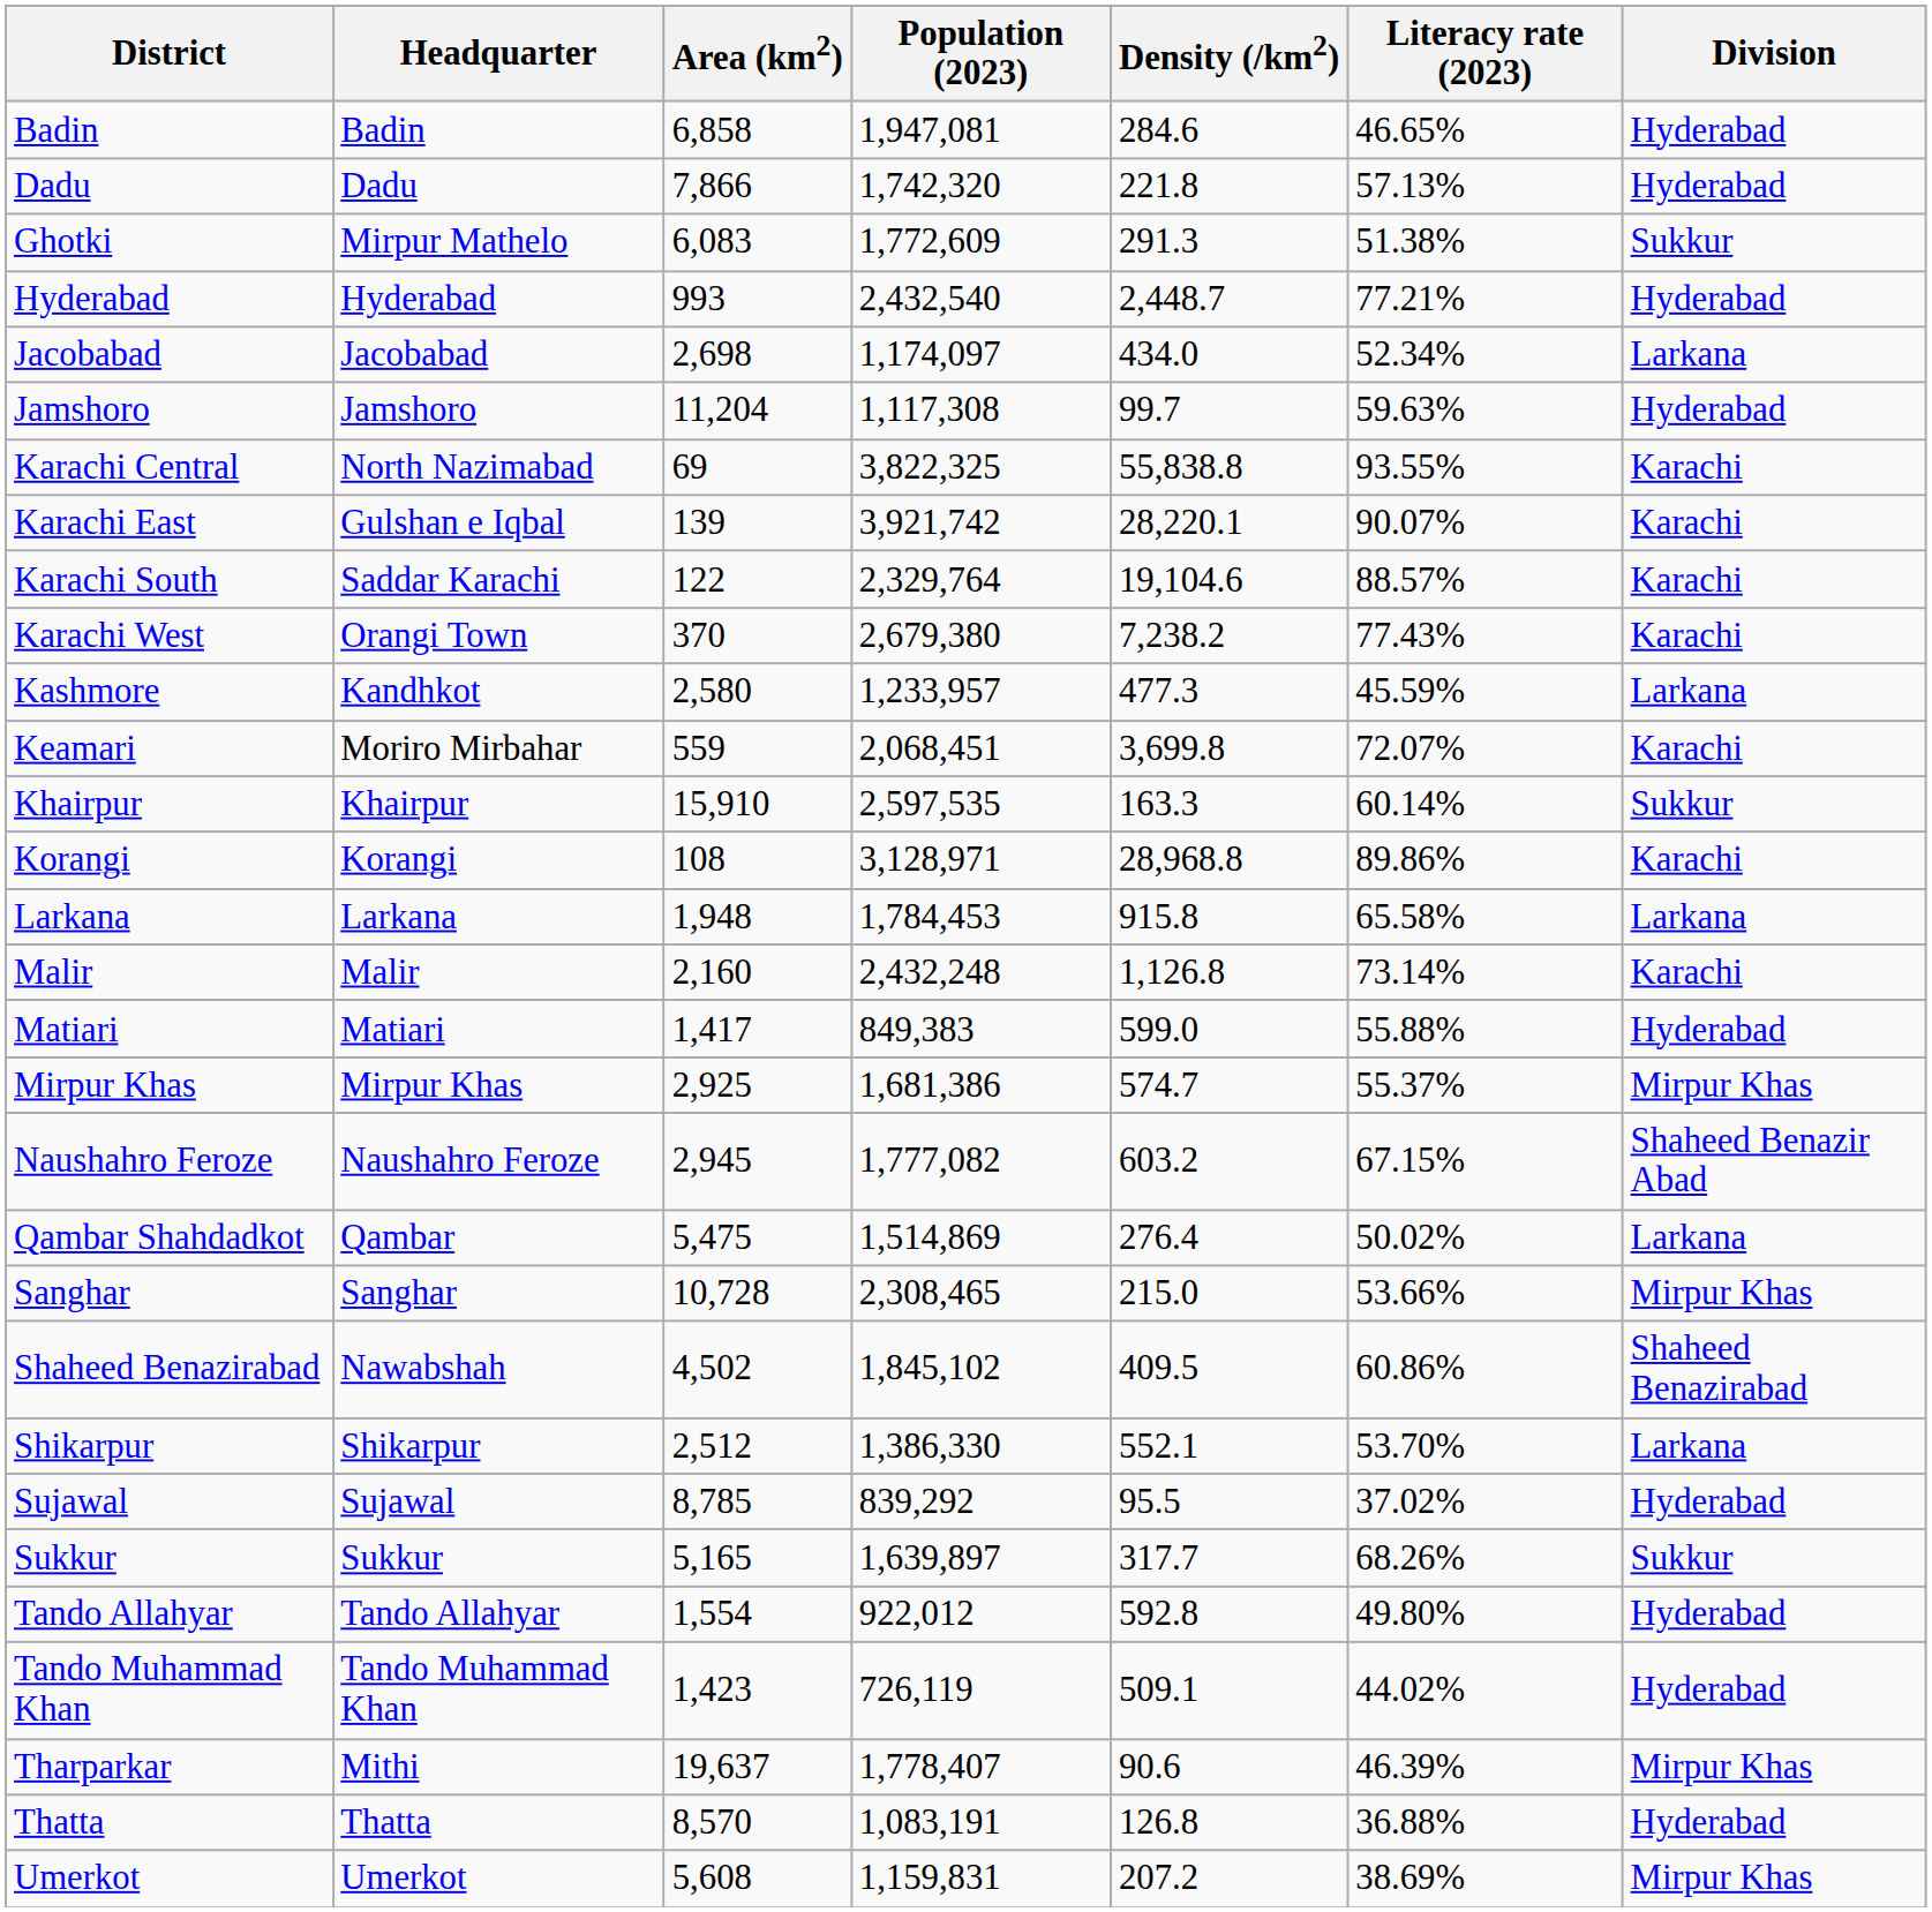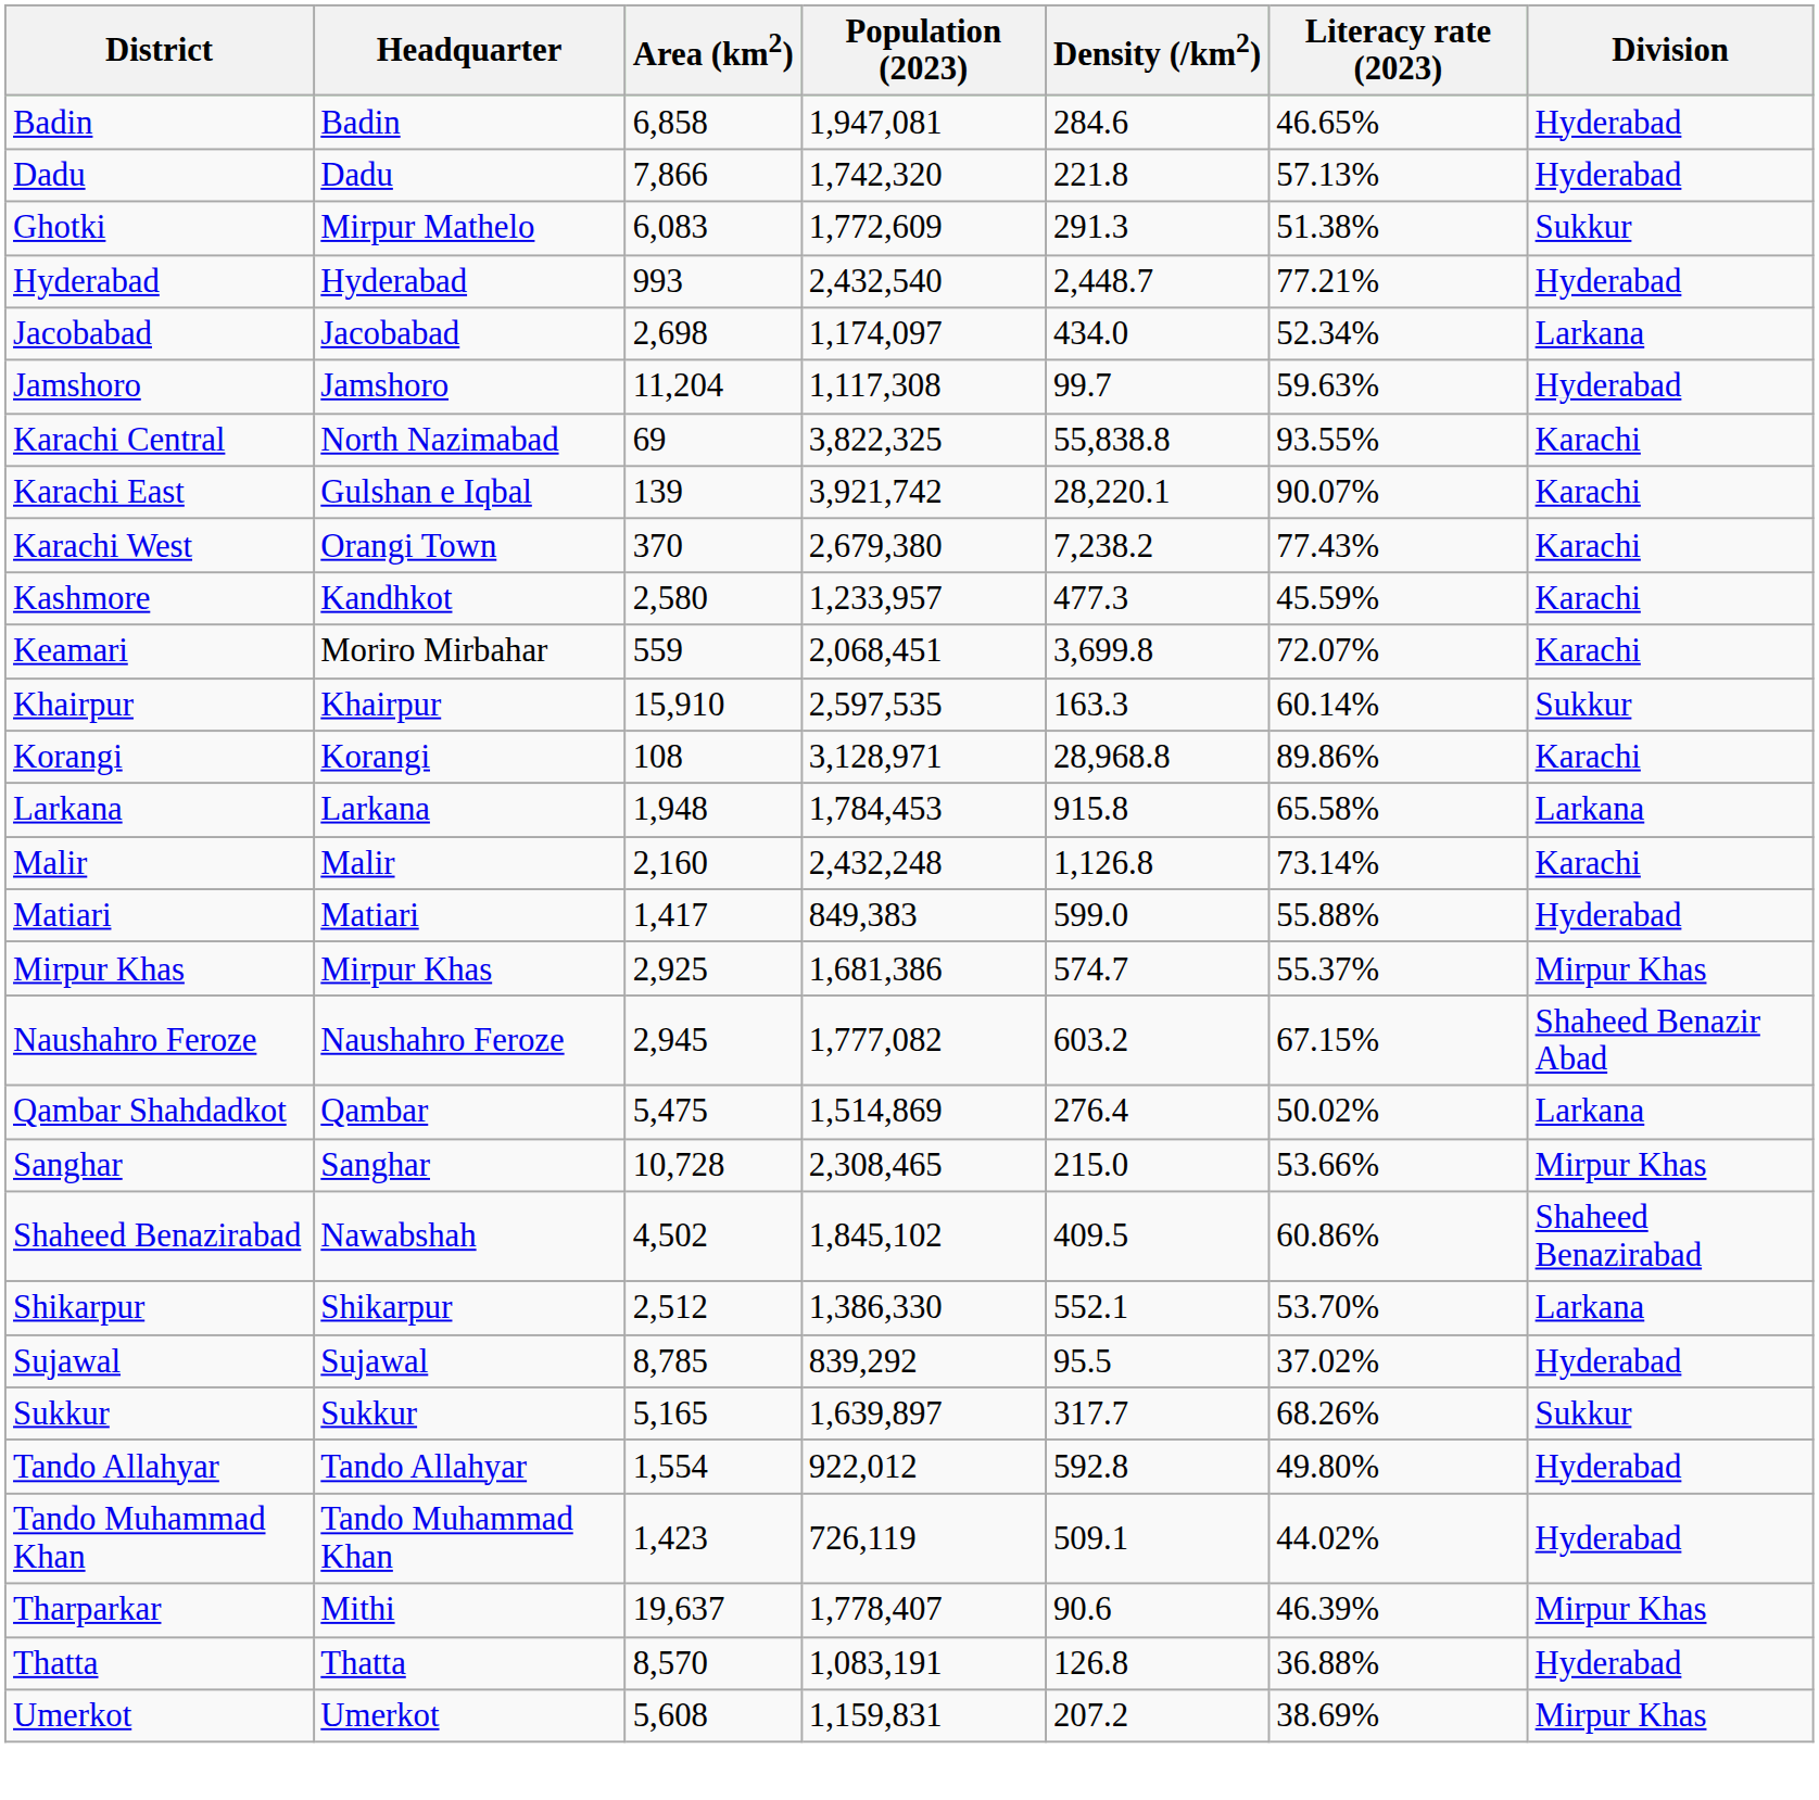- row: Karachi South | Saddar Karachi | 122 | 2,329,764 | 19,104.6 | 88.57% | Karachi
Kashmore | Division: Larkana -> Karachi
